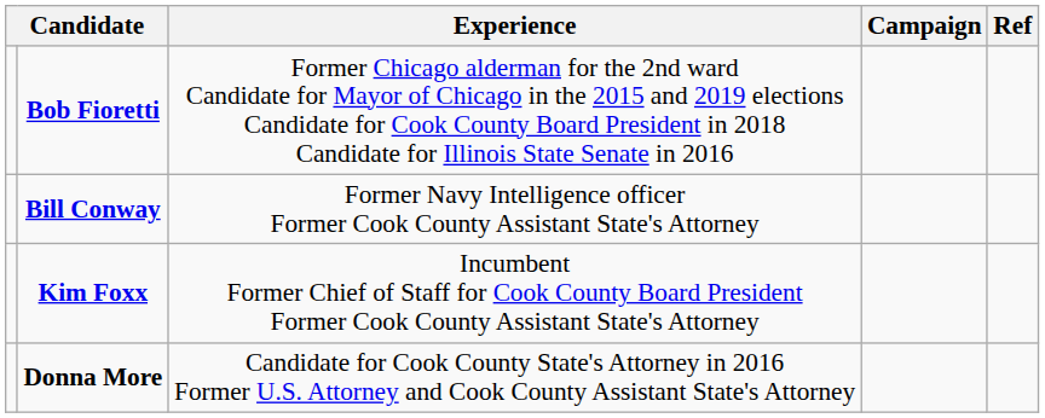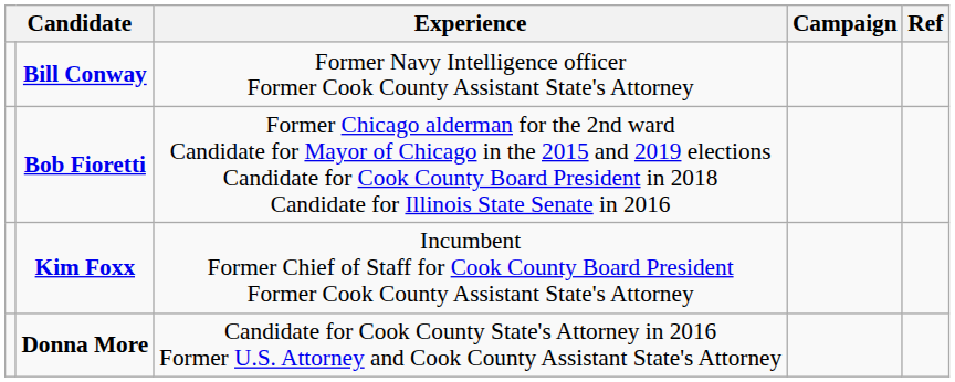rows swapped: Bill Conway <-> Bob Fioretti
